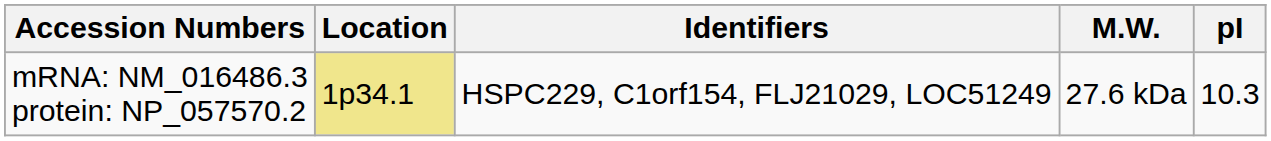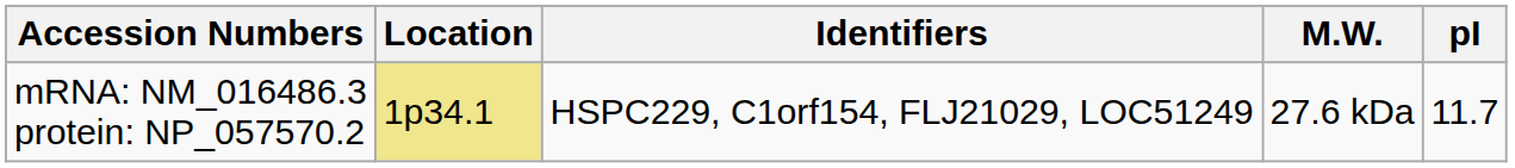mRNA: NM_016486.3 protein: NP_057570.2 | pI: 10.3 -> 11.7
